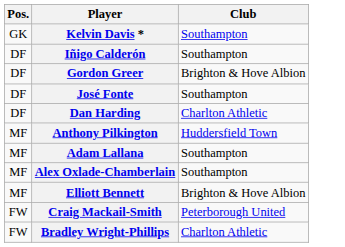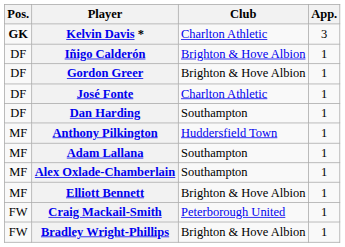+ column: App. | 3 | 1 | 1 | 1 | 1 | 1 | 1 | 1 | 1 | 1 | 1
Kelvin Davis * | Pos.: normal -> bold
Kelvin Davis * | Club: Southampton -> Charlton Athletic
Iñigo Calderón | Club: Southampton -> Brighton & Hove Albion
José Fonte | Club: Southampton -> Charlton Athletic
Dan Harding | Club: Charlton Athletic -> Southampton
Bradley Wright-Phillips | Club: Charlton Athletic -> Brighton & Hove Albion
